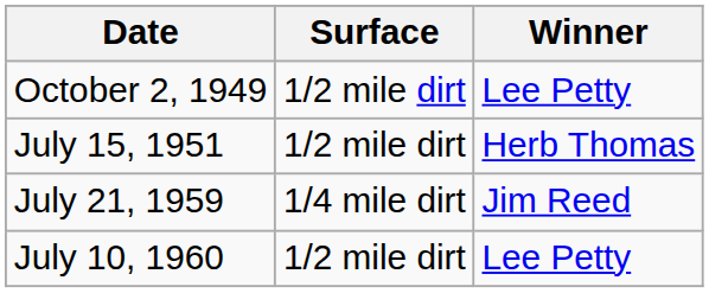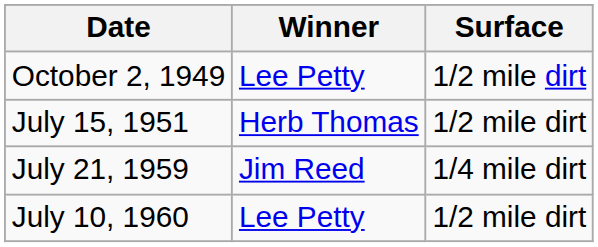columns swapped: Surface <-> Winner
